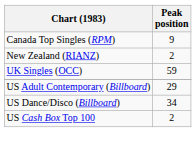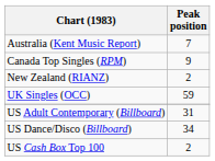+ row: Australia (Kent Music Report) | 7
US Adult Contemporary (Billboard) | Peak position: 29 -> 31
